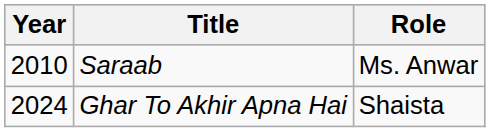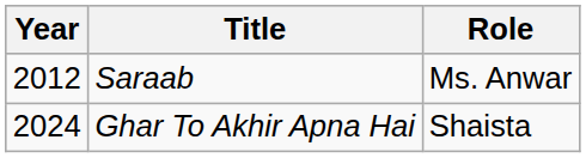Saraab | Year: 2010 -> 2012
